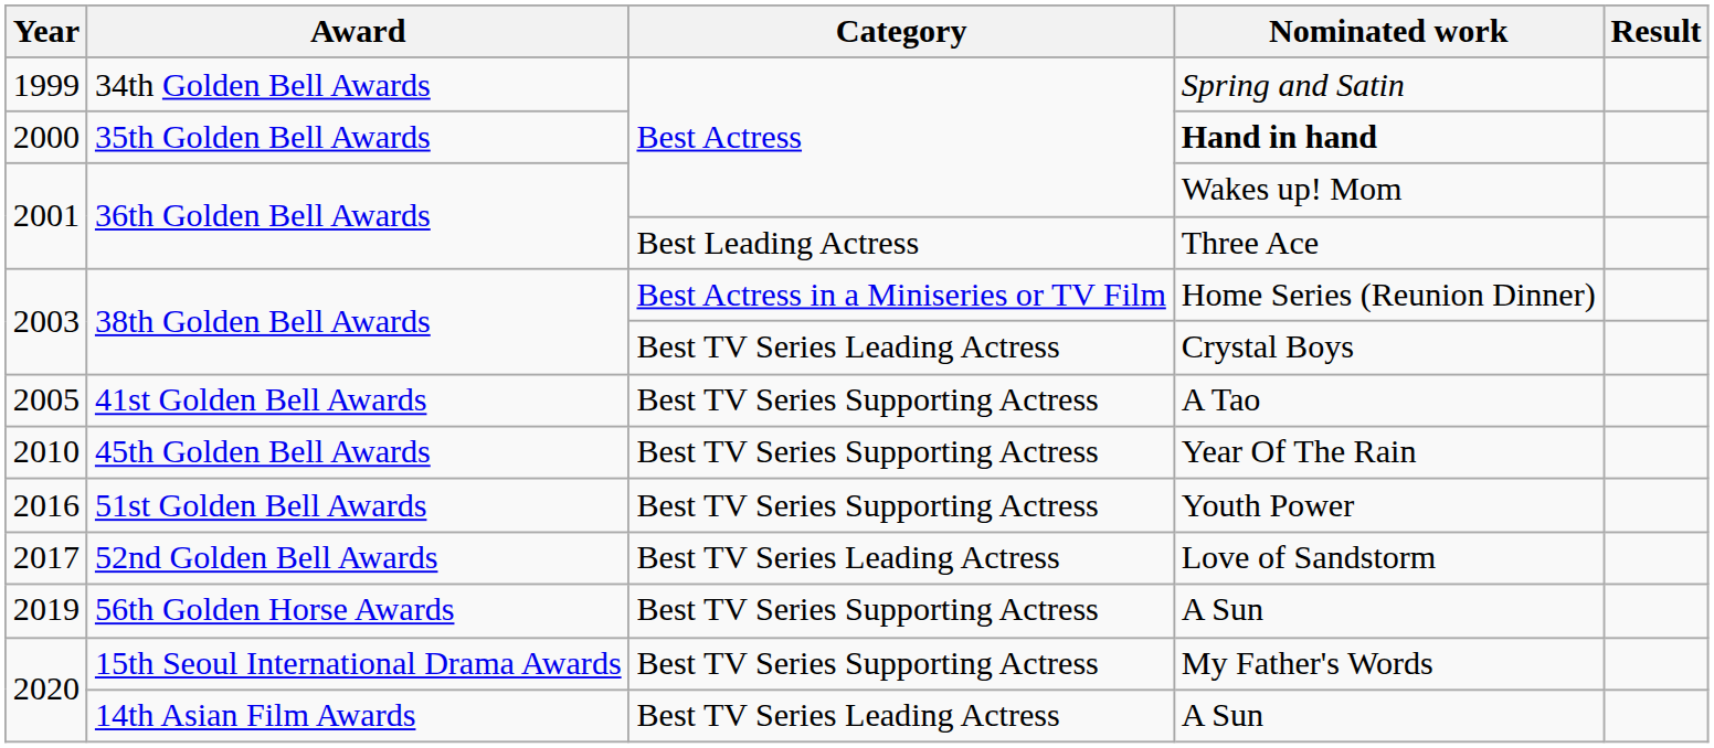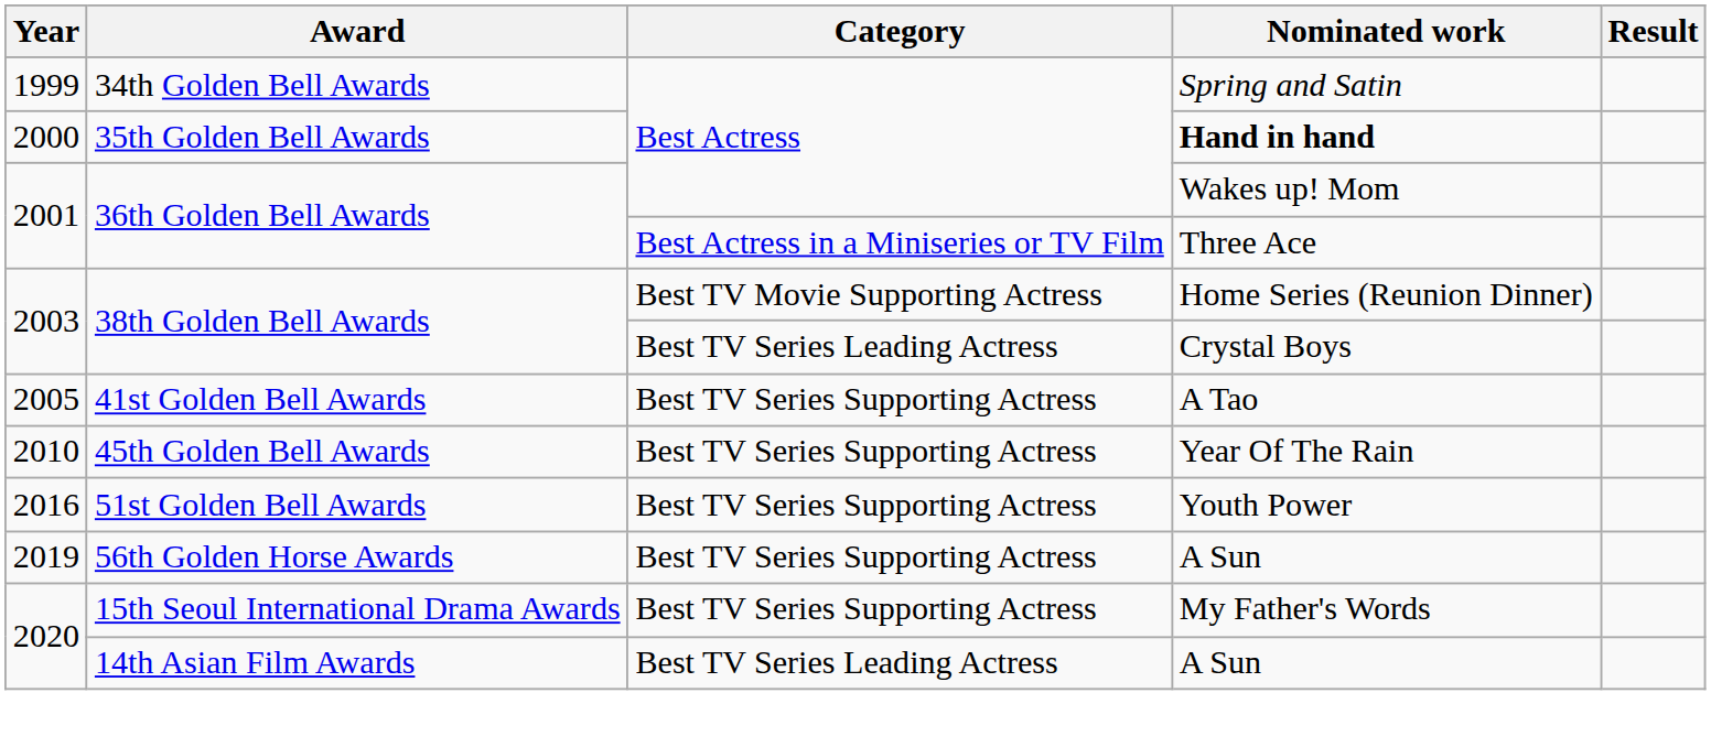Three Ace | Category: Best Leading Actress -> Best Actress in a Miniseries or TV Film
Home Series (Reunion Dinner) | Category: Best Actress in a Miniseries or TV Film -> Best TV Movie Supporting Actress
- row: 2017 | 52nd Golden Bell Awards | Best TV Series Leading Actress | Love of Sandstorm
